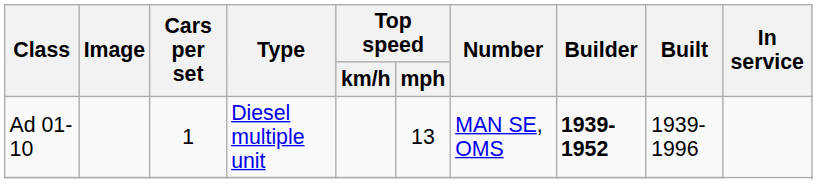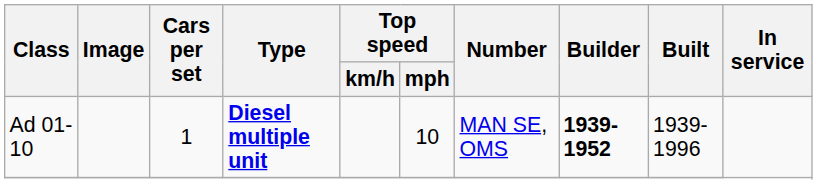Ad 01-10 | Type: normal -> bold
Ad 01-10 | Top speed / mph: 13 -> 10
